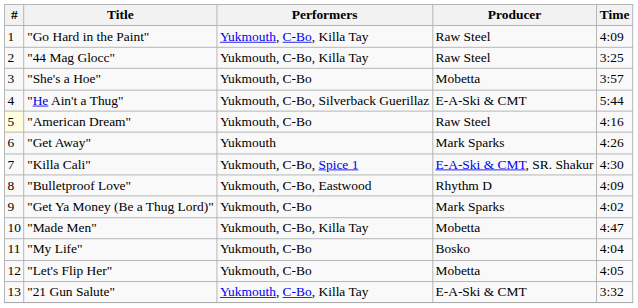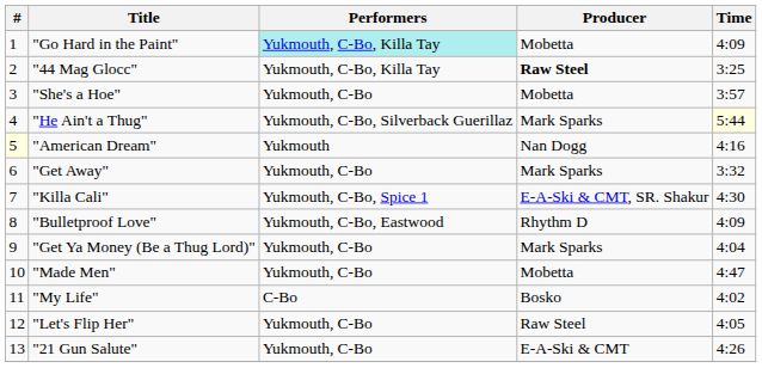"Go Hard in the Paint" | Performers: no background -> paleturquoise background
"Go Hard in the Paint" | Producer: Raw Steel -> Mobetta
"44 Mag Glocc" | Producer: normal -> bold
"He Ain't a Thug" | Producer: E-A-Ski & CMT -> Mark Sparks
"He Ain't a Thug" | Time: no background -> lightyellow background
"American Dream" | Performers: Yukmouth, C-Bo -> Yukmouth
"American Dream" | Producer: Raw Steel -> Nan Dogg
"Get Away" | Performers: Yukmouth -> Yukmouth, C-Bo
"Get Away" | Time: 4:26 -> 3:32
"Get Ya Money (Be a Thug Lord)" | Time: 4:02 -> 4:04
"Made Men" | Performers: Yukmouth, C-Bo, Killa Tay -> Yukmouth, C-Bo
"My Life" | Performers: Yukmouth, C-Bo -> C-Bo
"My Life" | Time: 4:04 -> 4:02
"Let's Flip Her" | Producer: Mobetta -> Raw Steel
"21 Gun Salute" | Performers: Yukmouth, C-Bo, Killa Tay -> Yukmouth, C-Bo
"21 Gun Salute" | Time: 3:32 -> 4:26
